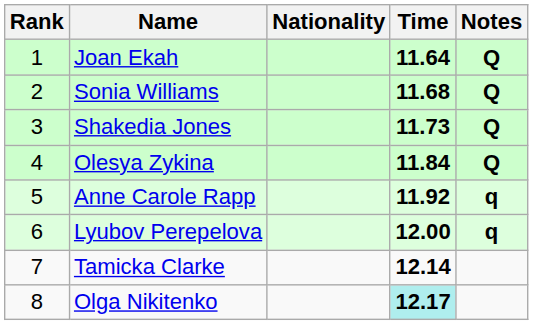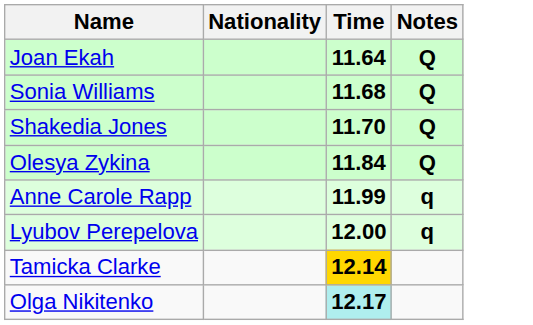- column: Rank | 1 | 2 | 3 | 4 | 5 | 6 | 7 | 8
Shakedia Jones | Time: 11.73 -> 11.70
Anne Carole Rapp | Time: 11.92 -> 11.99
Tamicka Clarke | Time: no background -> gold background
